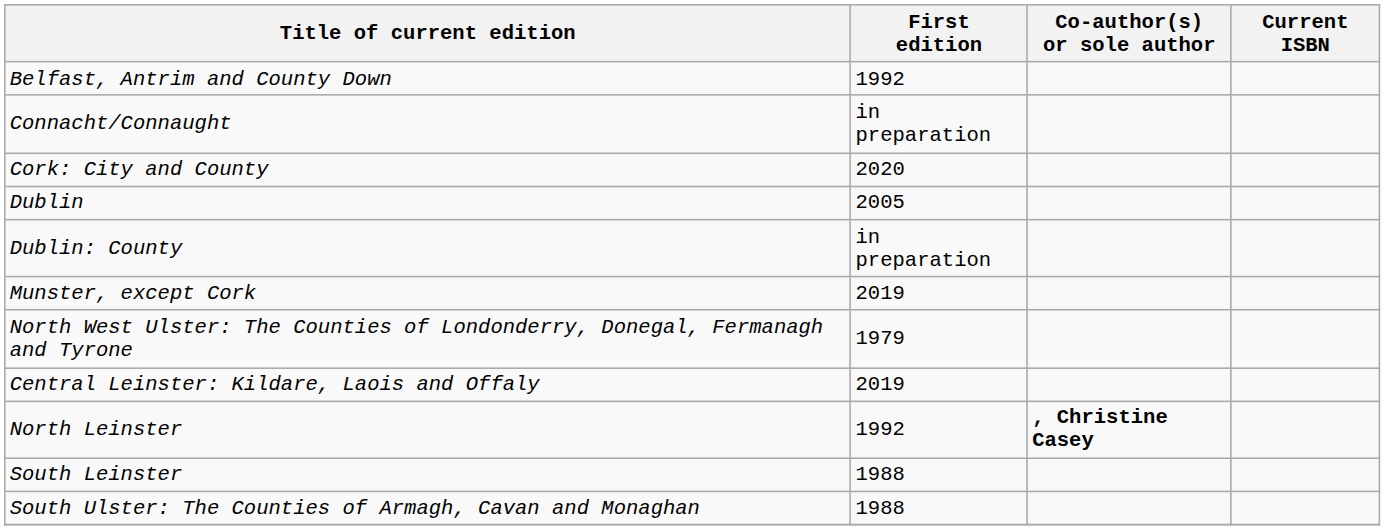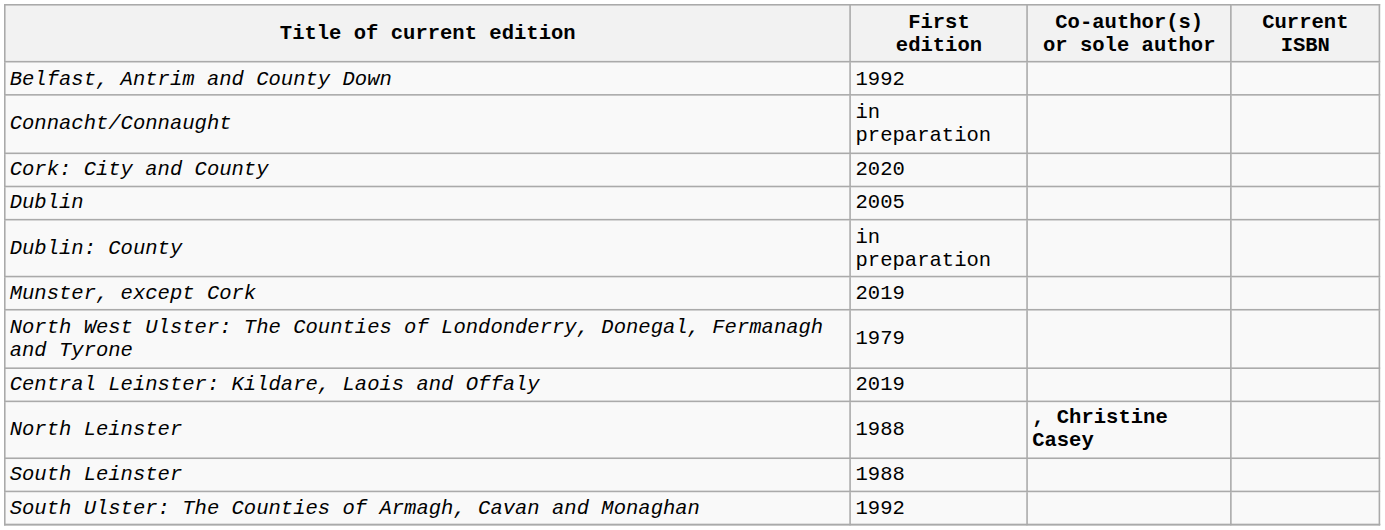North Leinster | First edition: 1992 -> 1988
South Ulster: The Counties of Armagh, Cavan and Monaghan | First edition: 1988 -> 1992
